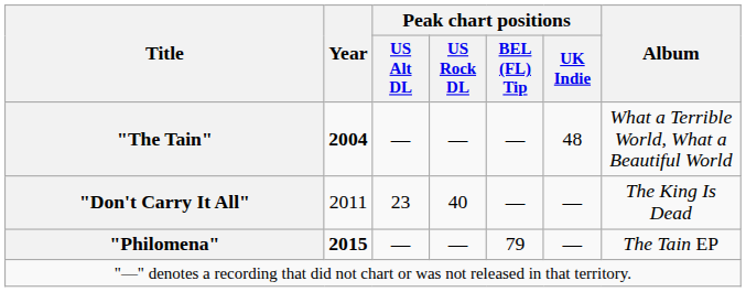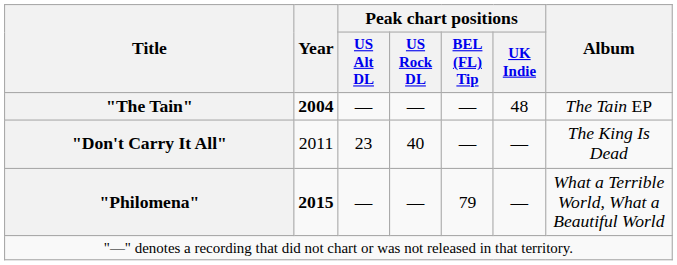"The Tain" | Album: What a Terrible World, What a Beautiful World -> The Tain EP
"Philomena" | Album: The Tain EP -> What a Terrible World, What a Beautiful World
